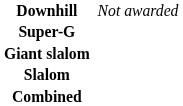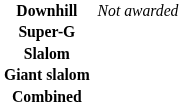rows swapped: Giant slalom <-> Slalom
